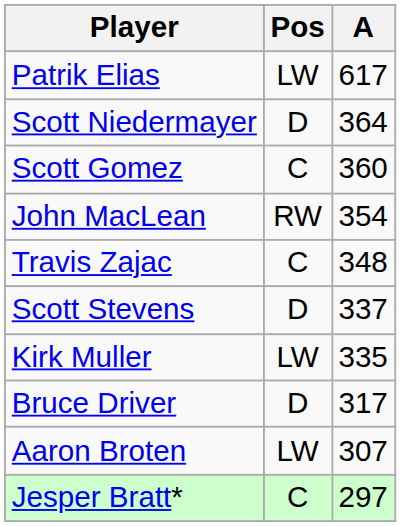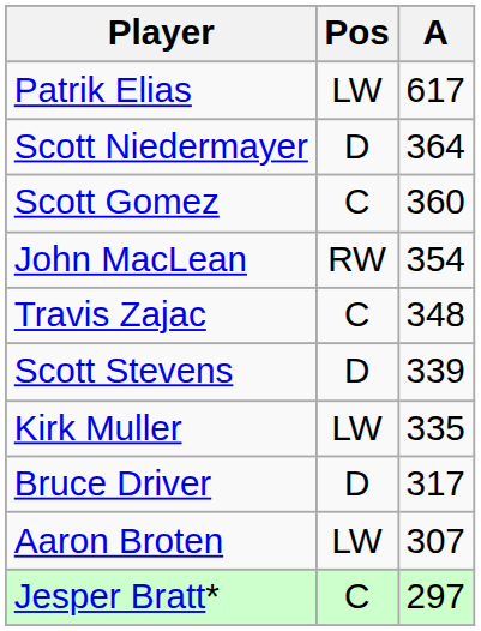Scott Stevens | A: 337 -> 339
